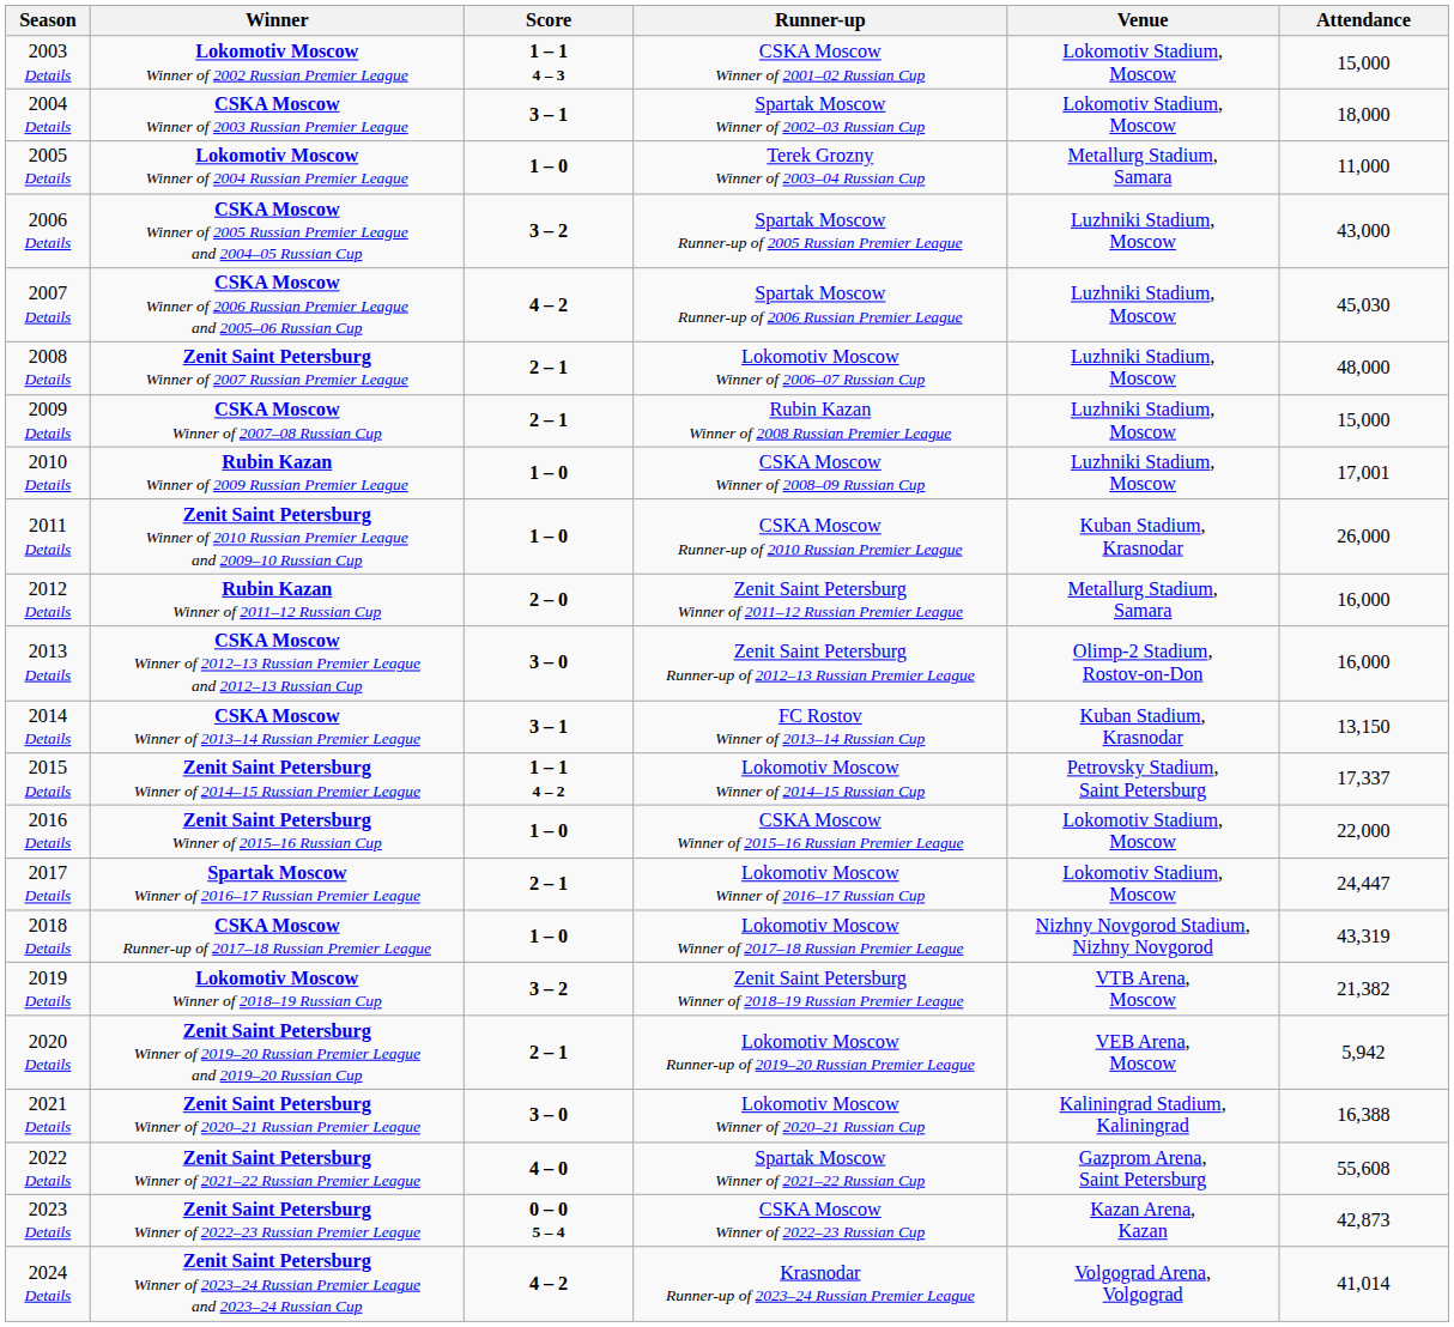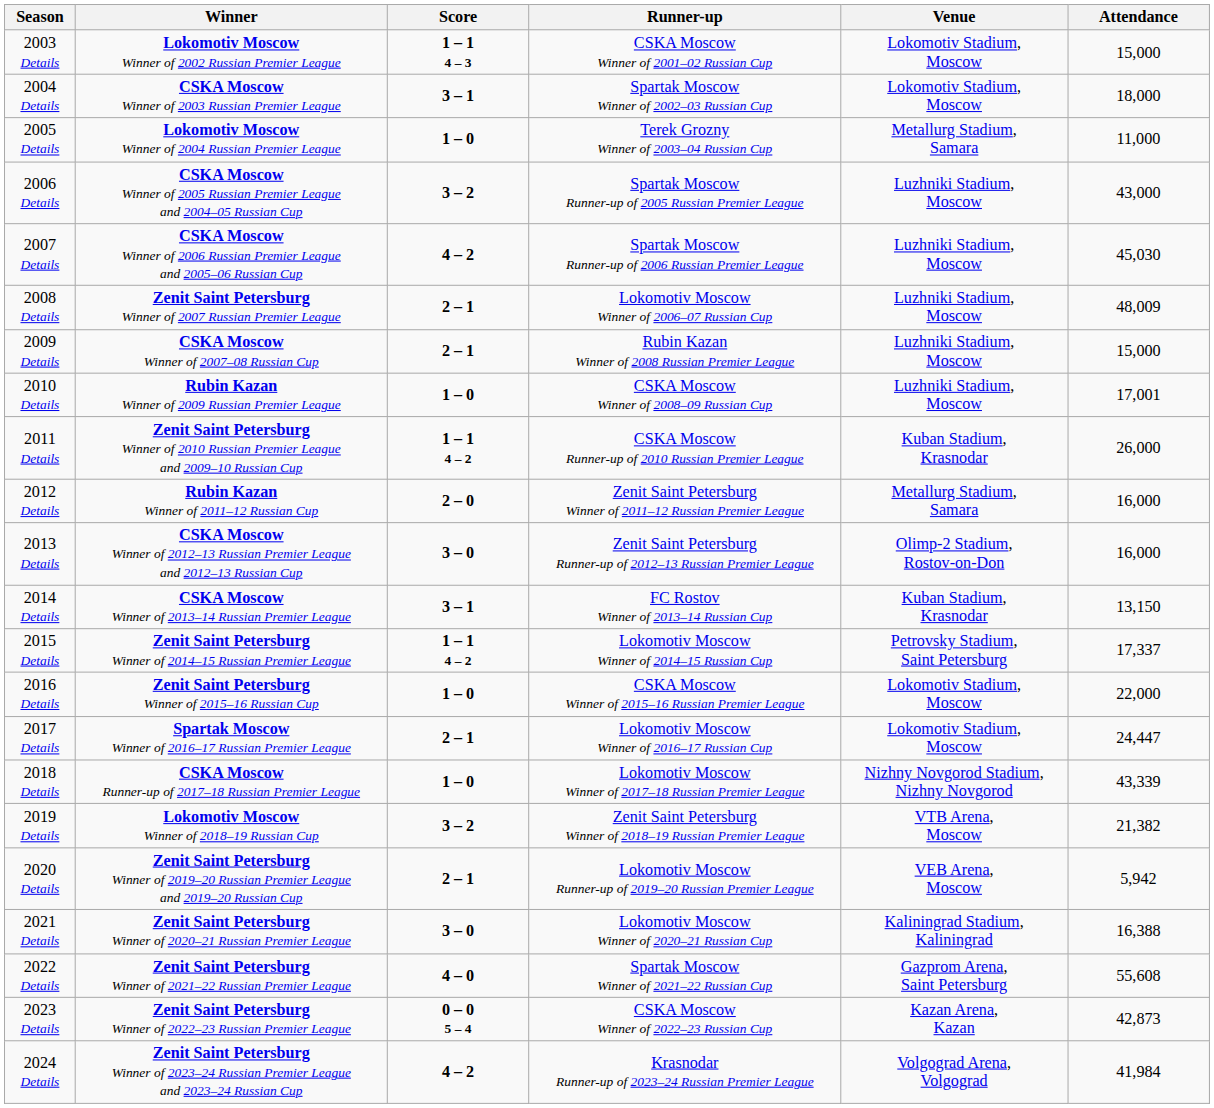2008 Details | Attendance: 48,000 -> 48,009
2011 Details | Score: 1 – 0 -> 1 – 1 4 – 2
2018 Details | Attendance: 43,319 -> 43,339
2024 Details | Attendance: 41,014 -> 41,984
